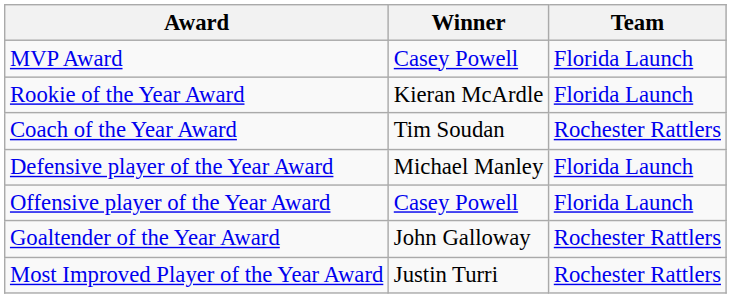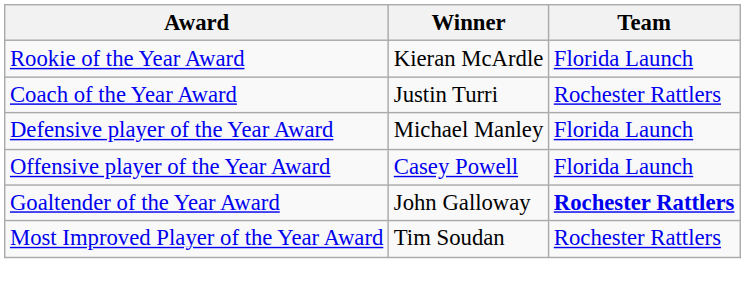- row: MVP Award | Casey Powell | Florida Launch
Coach of the Year Award | Winner: Tim Soudan -> Justin Turri
Goaltender of the Year Award | Team: normal -> bold
Most Improved Player of the Year Award | Winner: Justin Turri -> Tim Soudan
